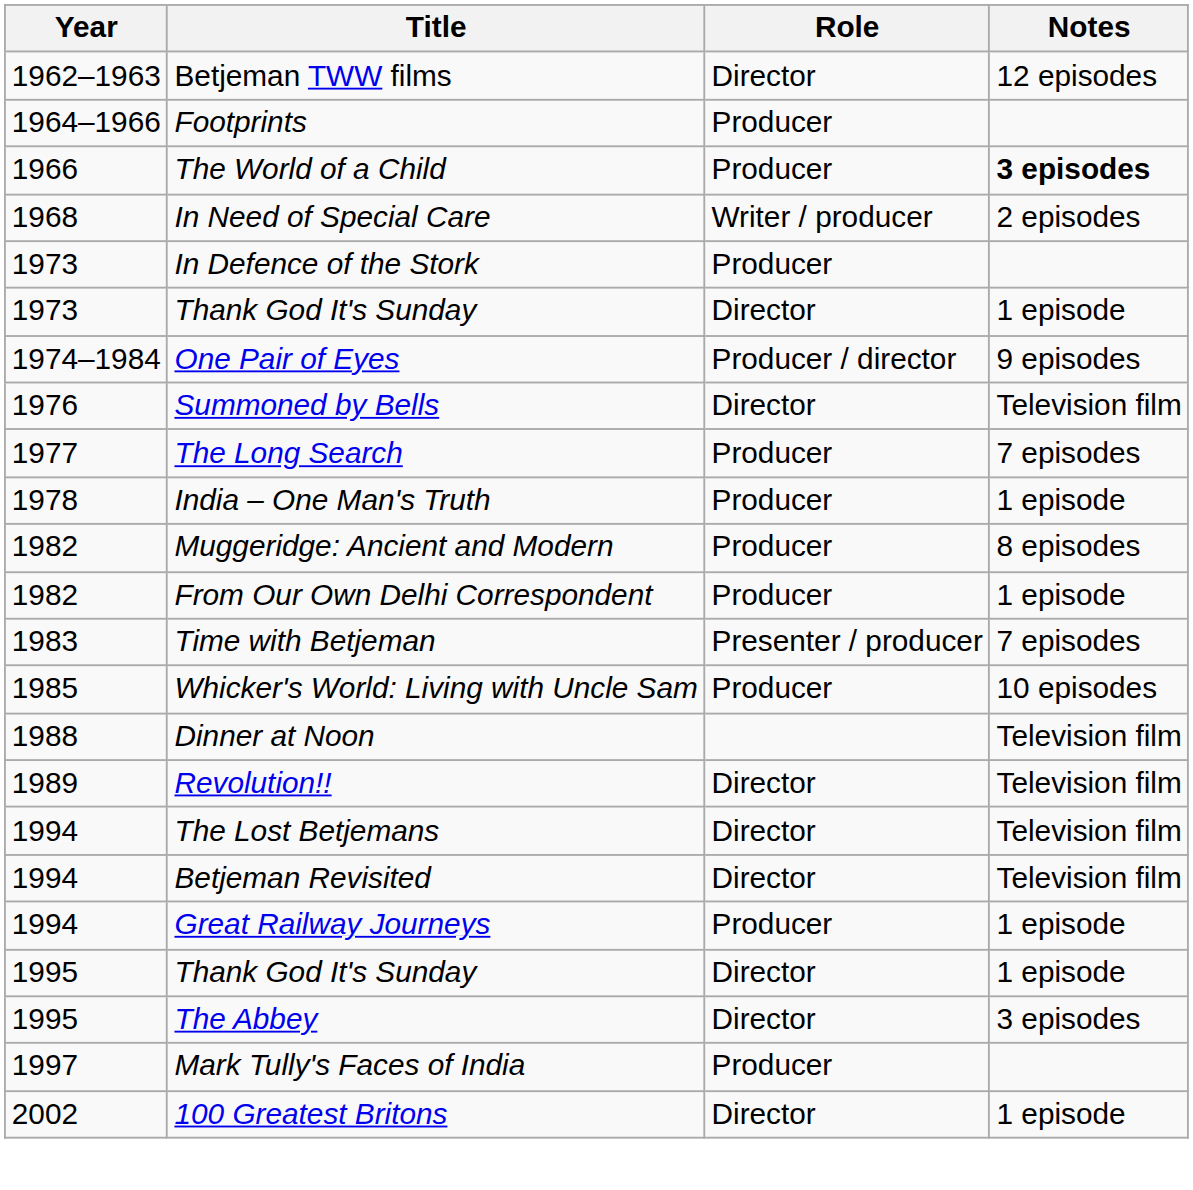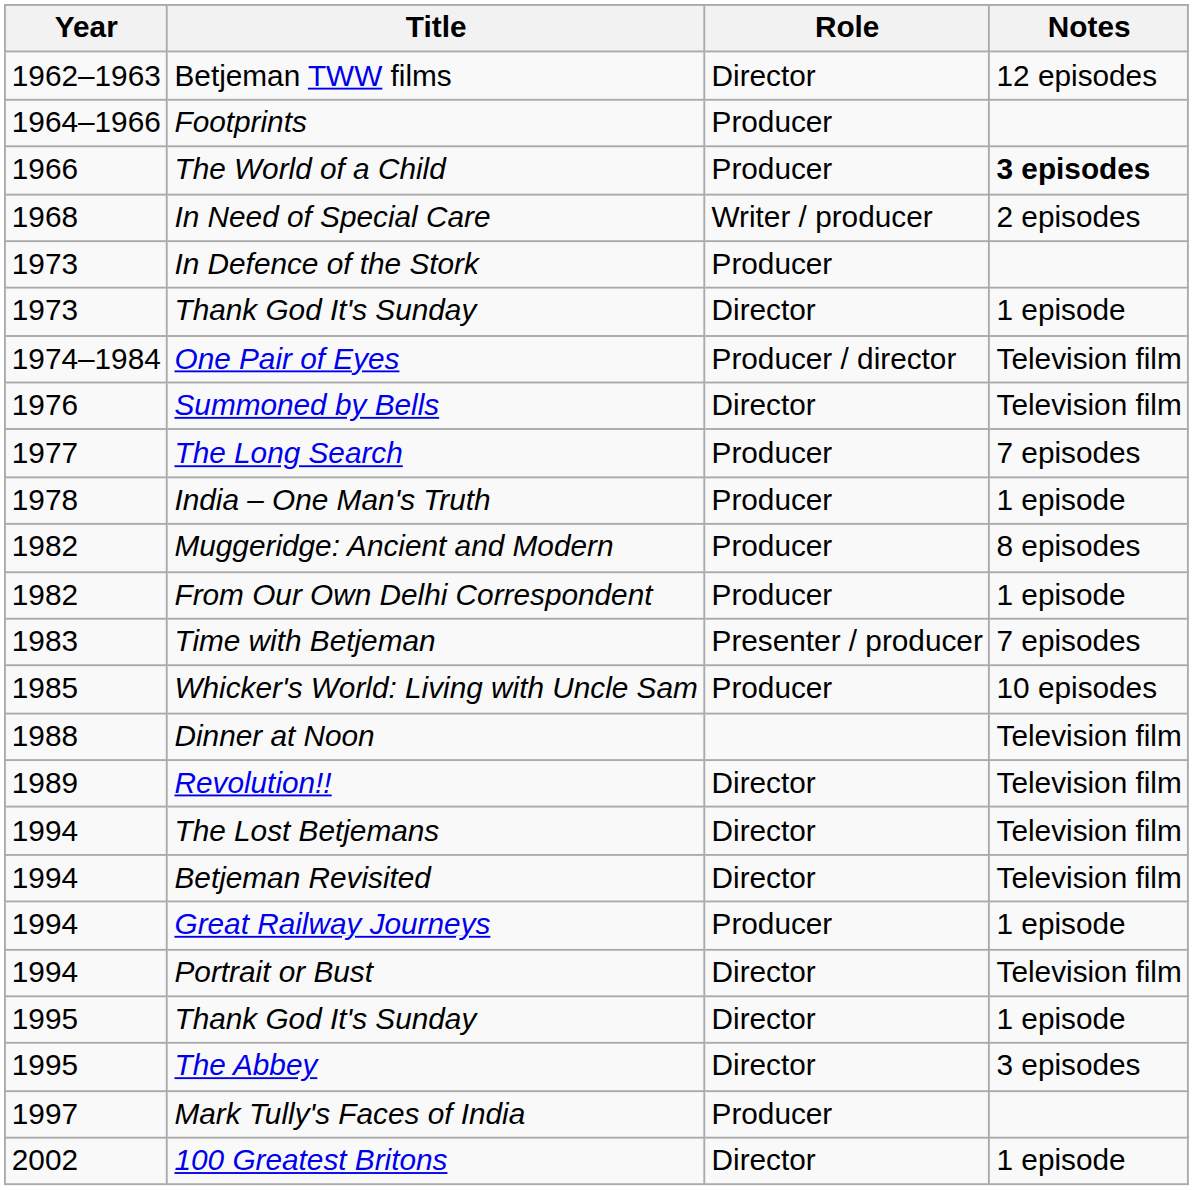One Pair of Eyes | Notes: 9 episodes -> Television film
+ row: 1994 | Portrait or Bust | Director | Television film
